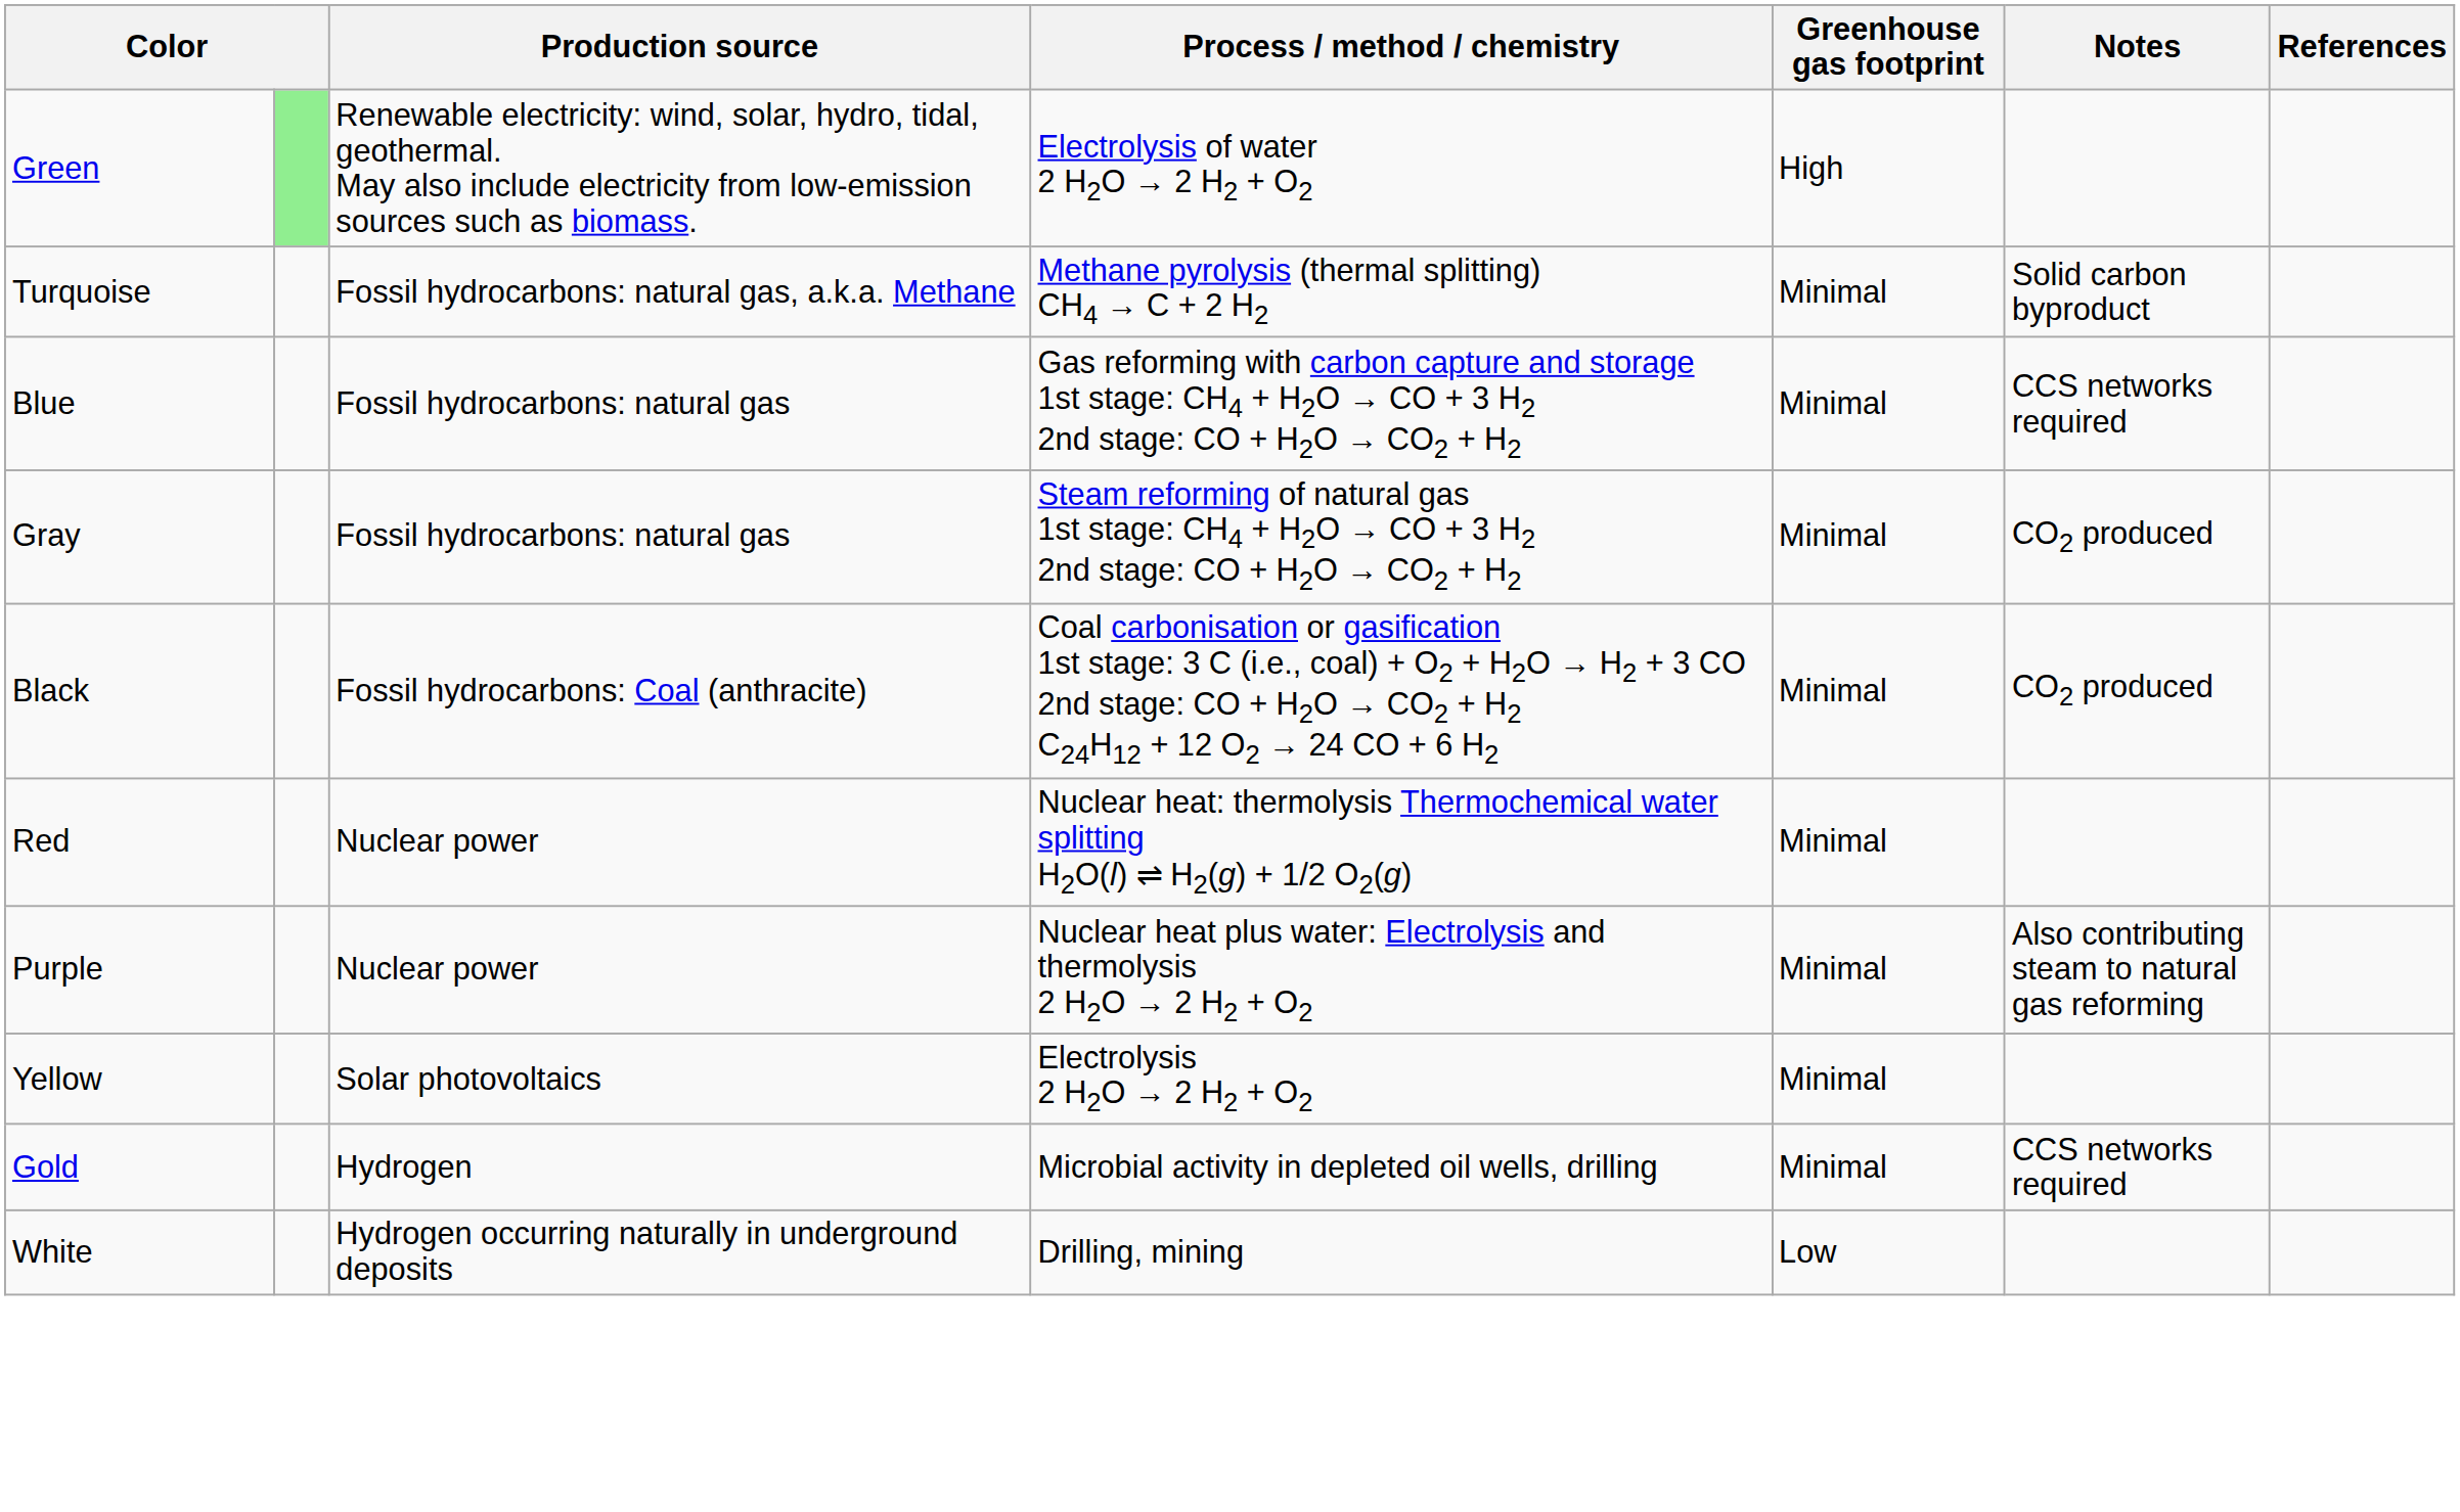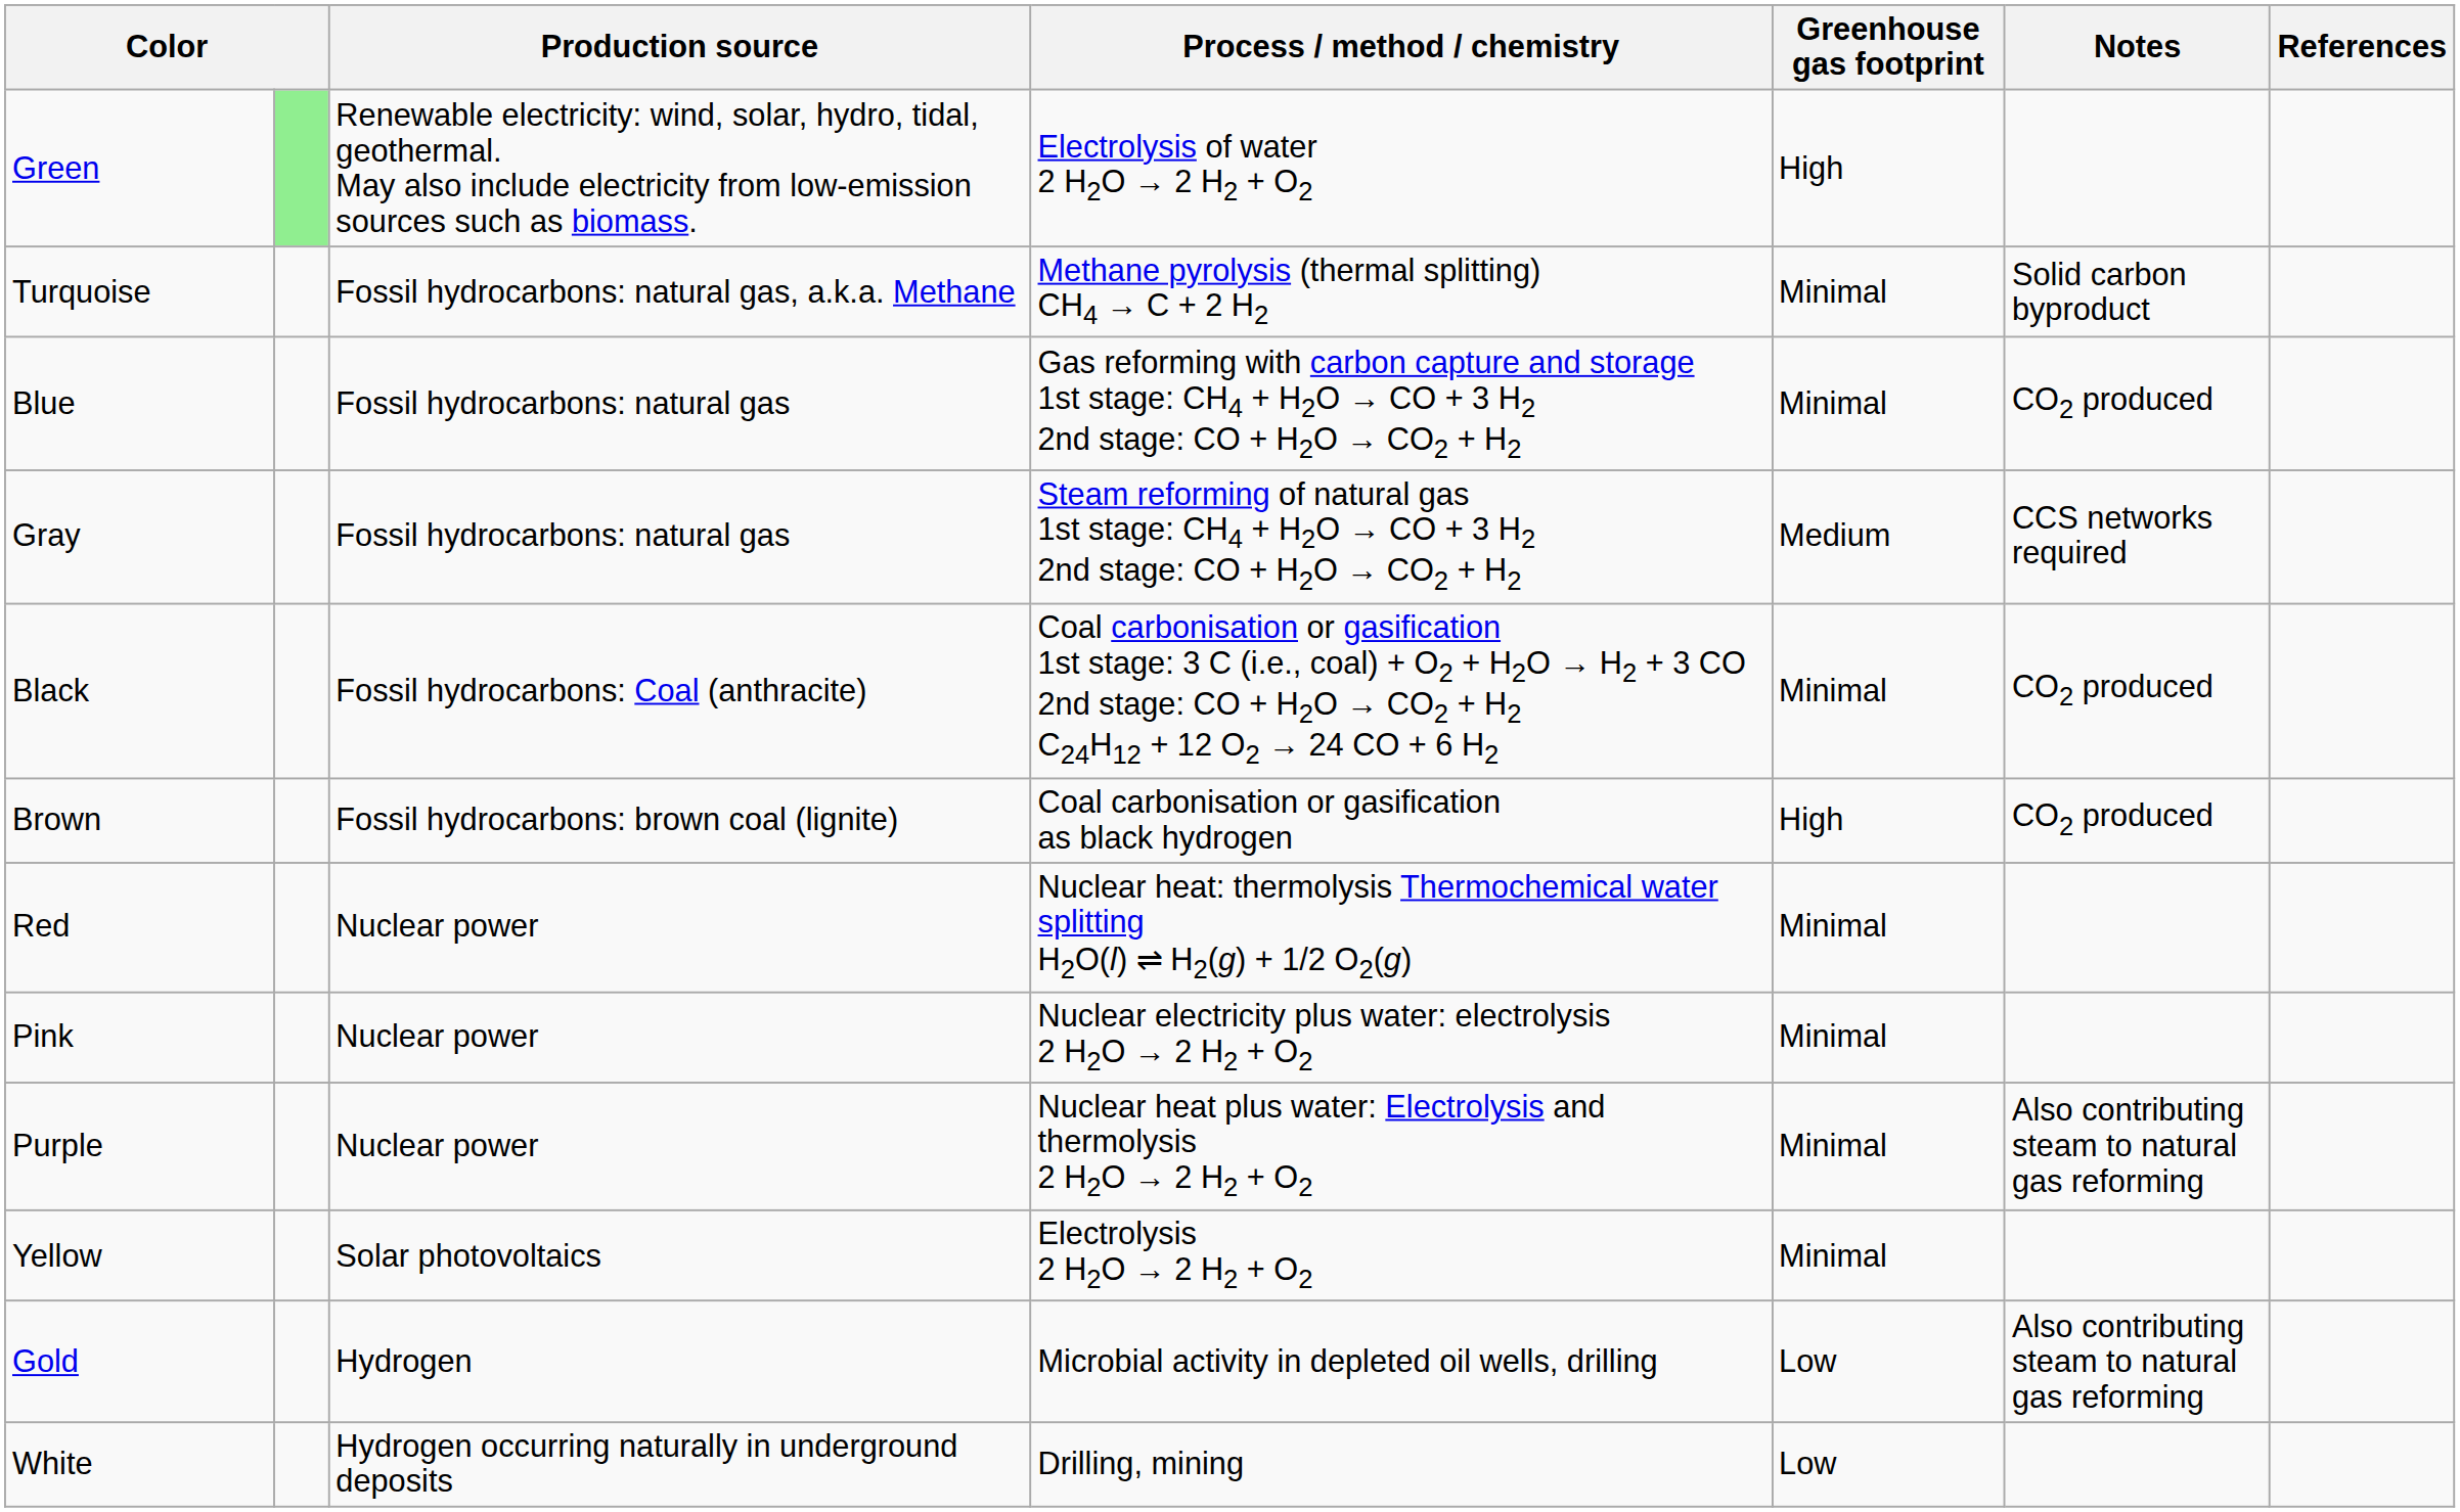Blue | Notes: CCS networks required -> CO2 produced
Gray | Greenhouse gas footprint: Minimal -> Medium
Gray | Notes: CO2 produced -> CCS networks required
+ row: Brown | Fossil hydrocarbons: brown coal (lignite) | Coal carbonisation or gasification as black hydrogen | High | CO2 produced
+ row: Pink | Nuclear power | Nuclear electricity plus water: electrolysis 2 H2O → 2 H2 + O2 | Minimal
Gold | Greenhouse gas footprint: Minimal -> Low
Gold | Notes: CCS networks required -> Also contributing steam to natural gas reforming
